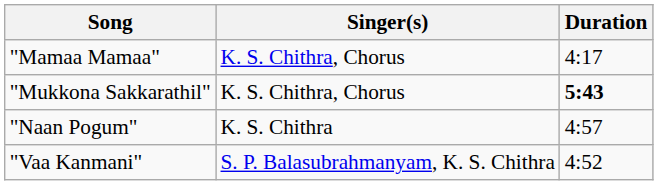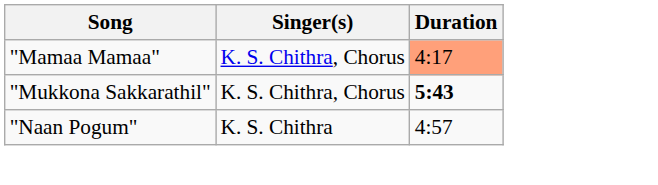"Mamaa Mamaa" | Duration: no background -> lightsalmon background
- row: "Vaa Kanmani" | S. P. Balasubrahmanyam, K. S. Chithra | 4:52
